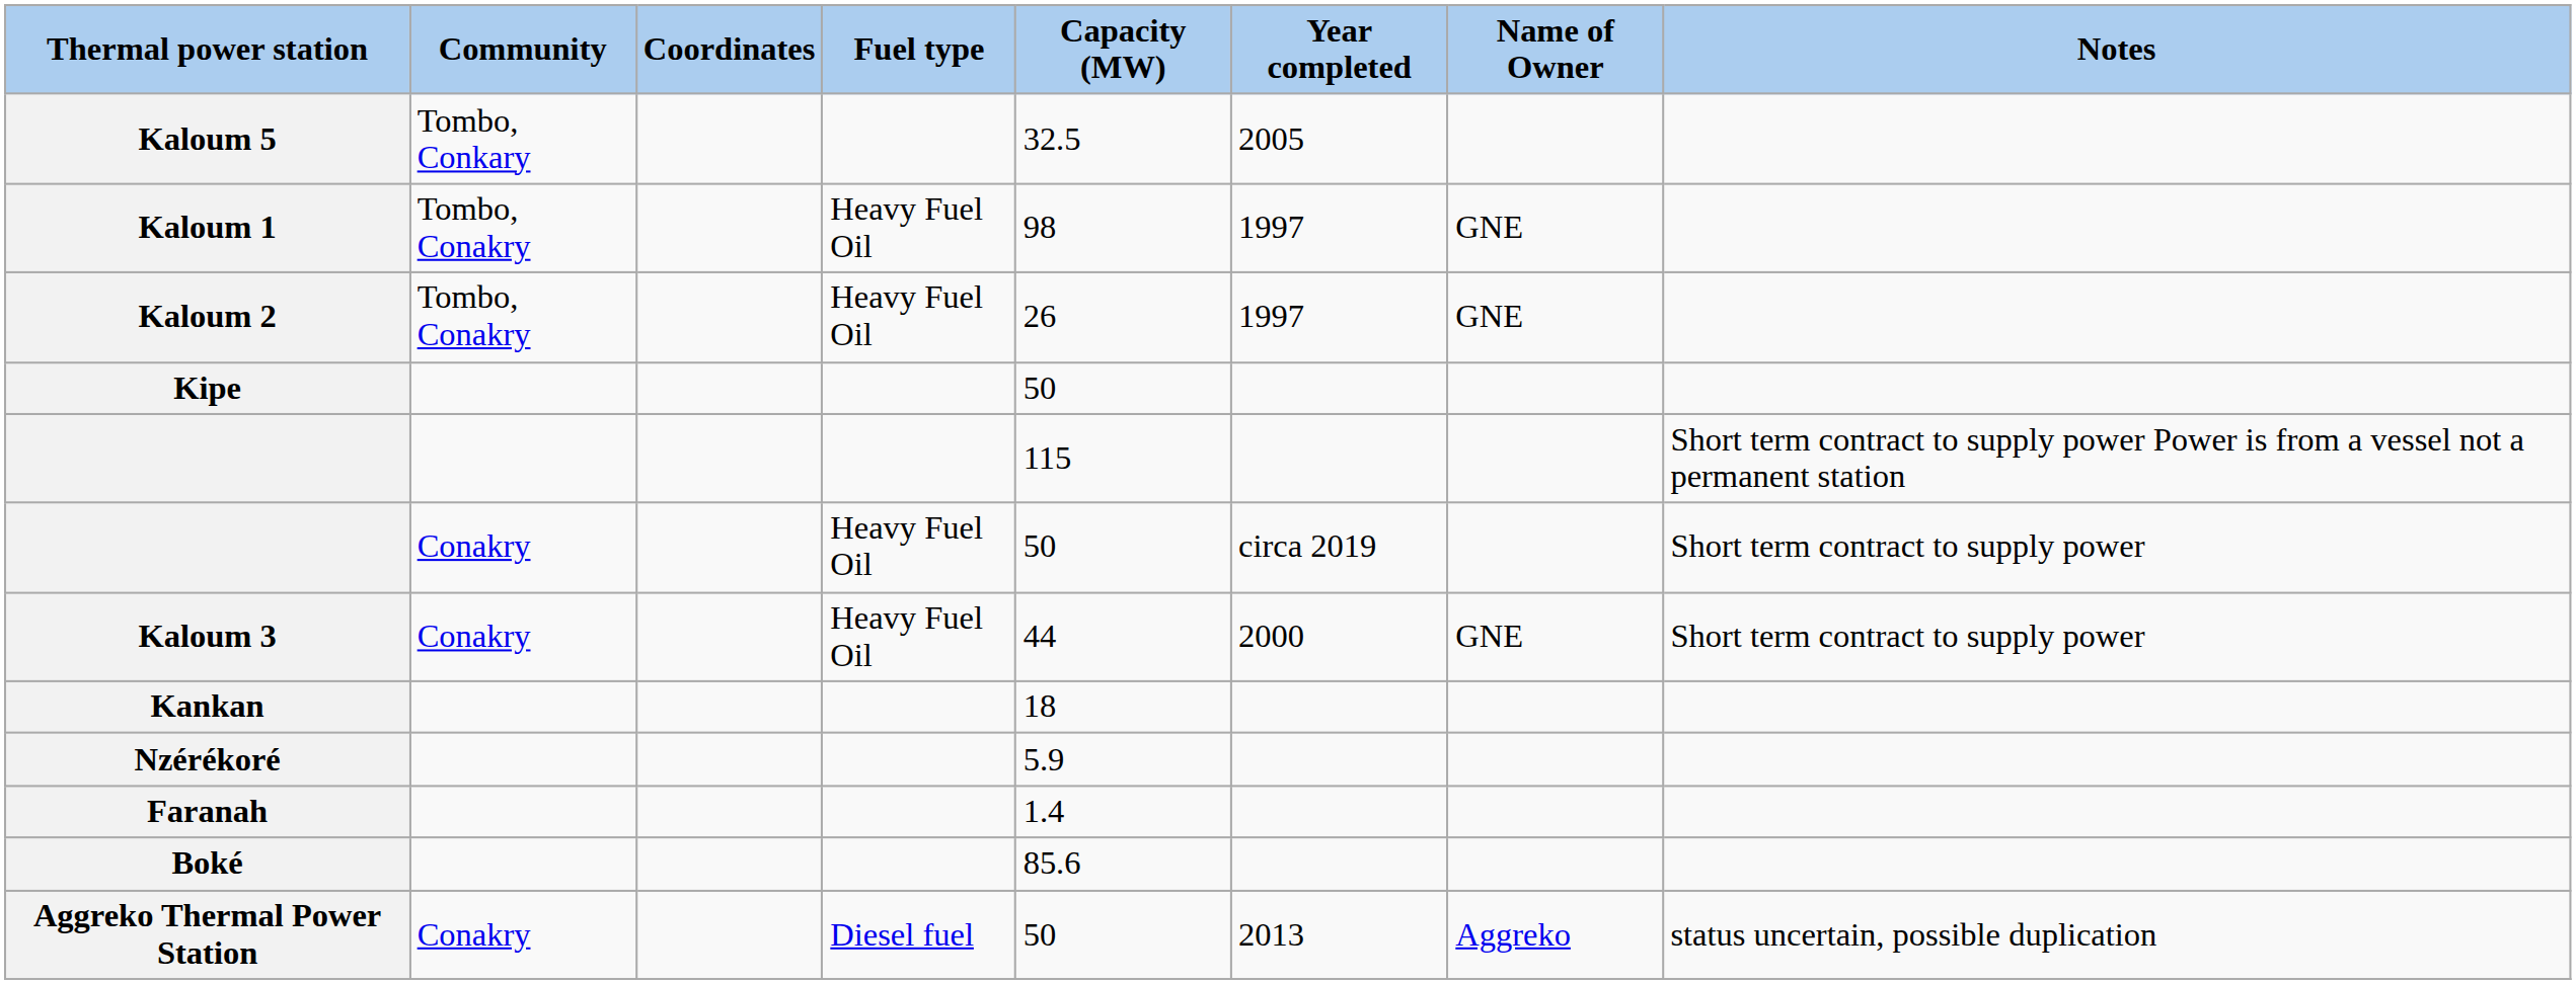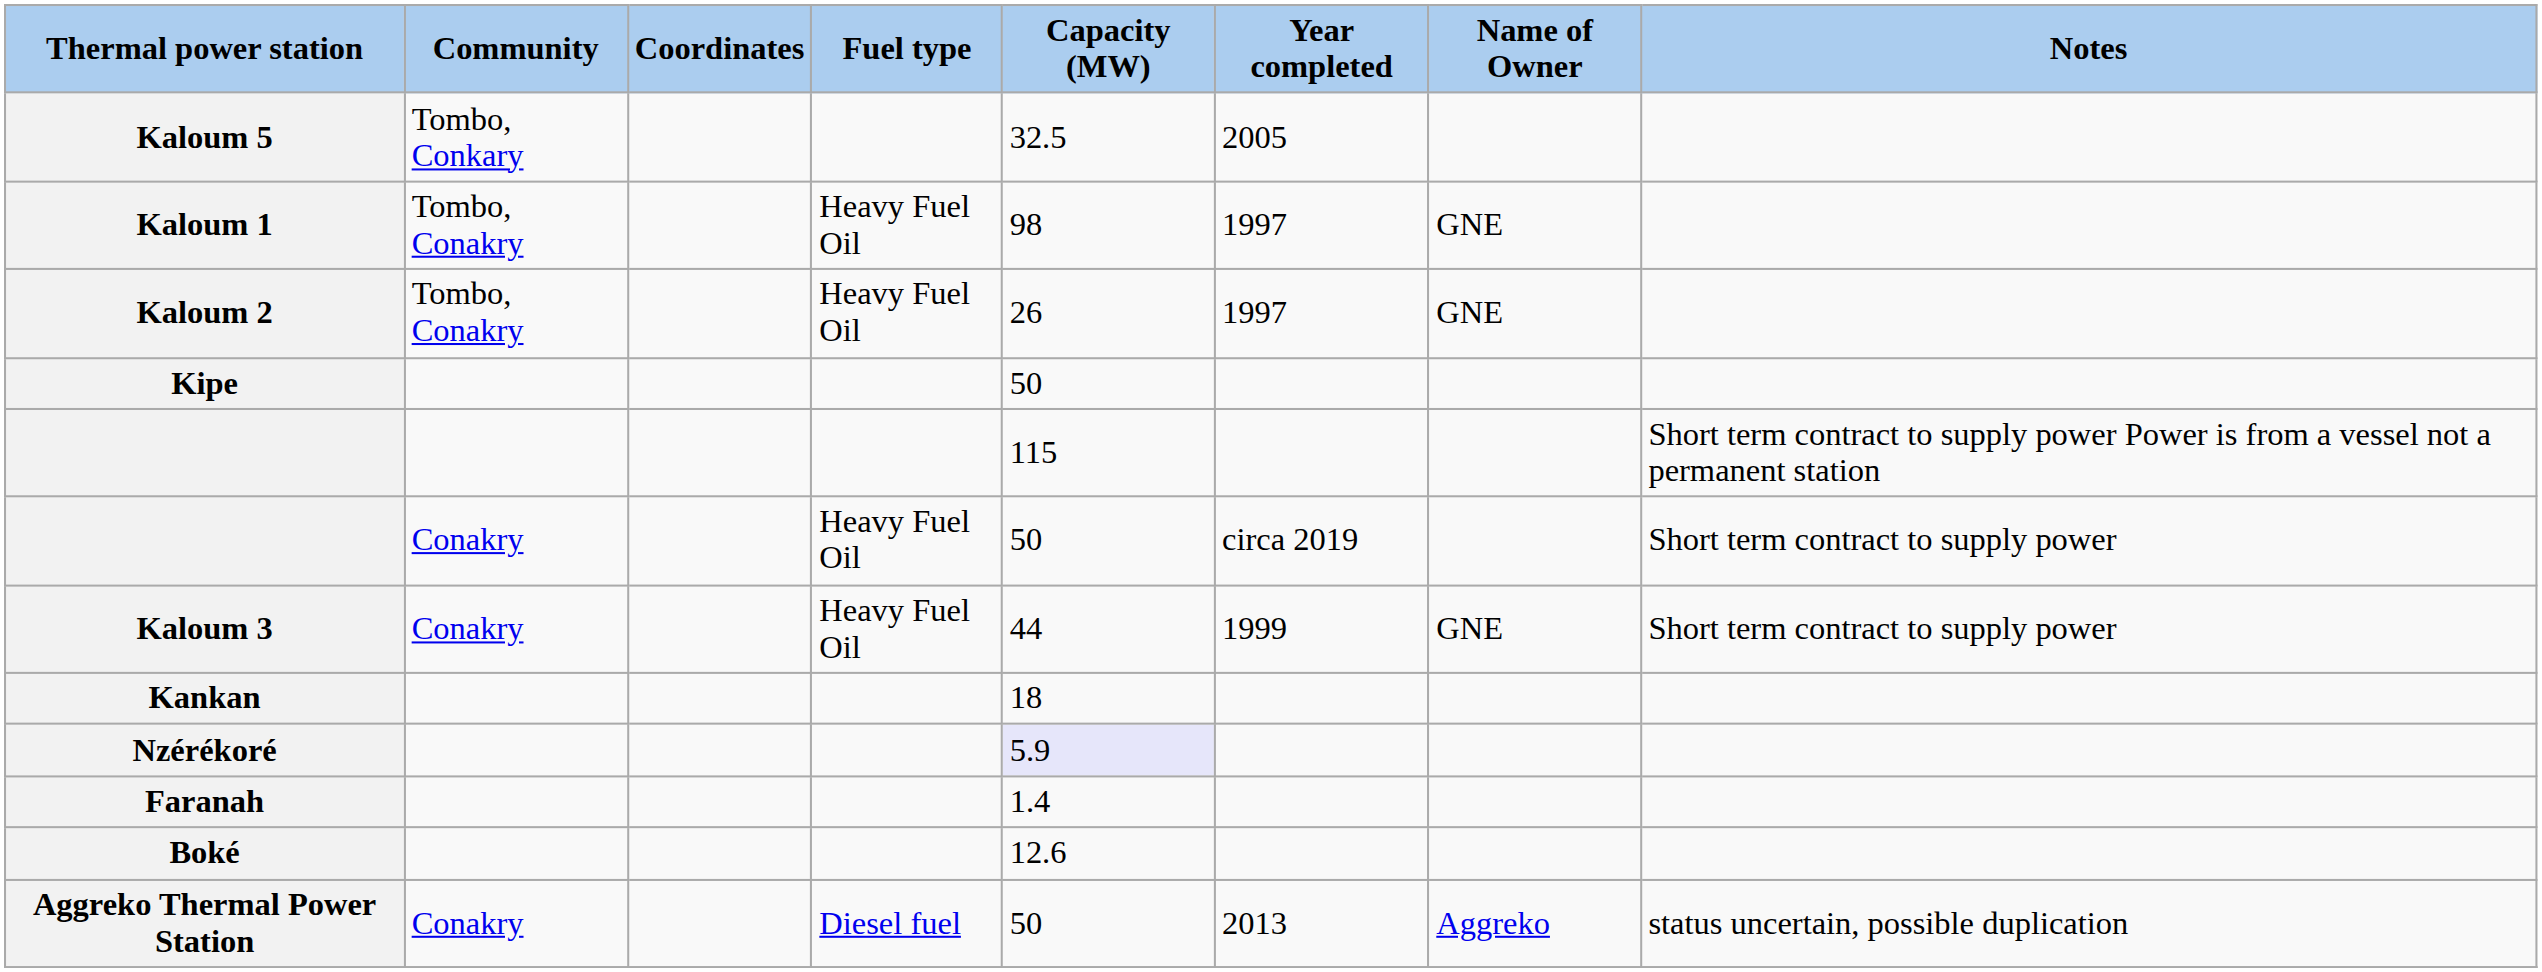Kaloum 3 | Year completed: 2000 -> 1999
Nzérékoré | Capacity (MW): no background -> lavender background
Boké | Capacity (MW): 85.6 -> 12.6
